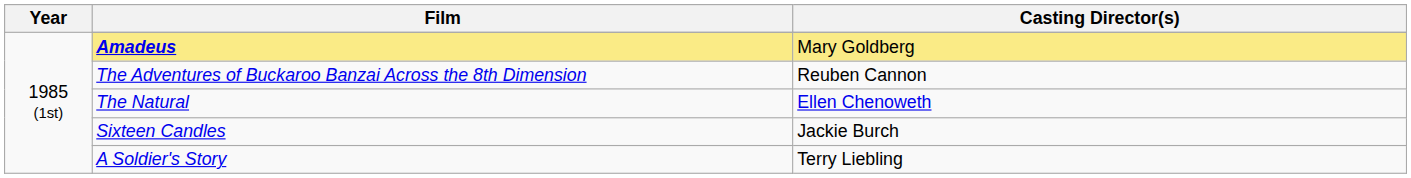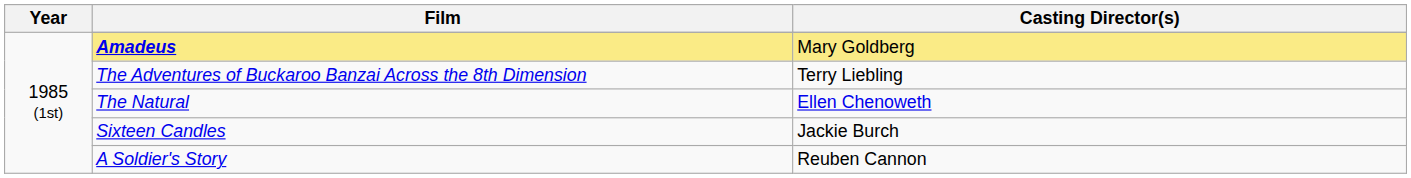The Adventures of Buckaroo Banzai Across the 8th Dimension | Casting Director(s): Reuben Cannon -> Terry Liebling
A Soldier's Story | Casting Director(s): Terry Liebling -> Reuben Cannon
